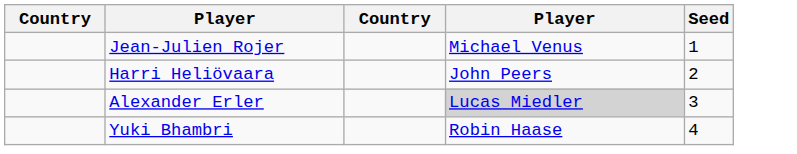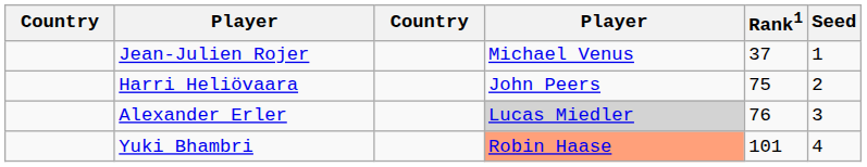+ column: Rank1 | 37 | 75 | 76 | 101
Yuki Bhambri | column 4: no background -> lightsalmon background
